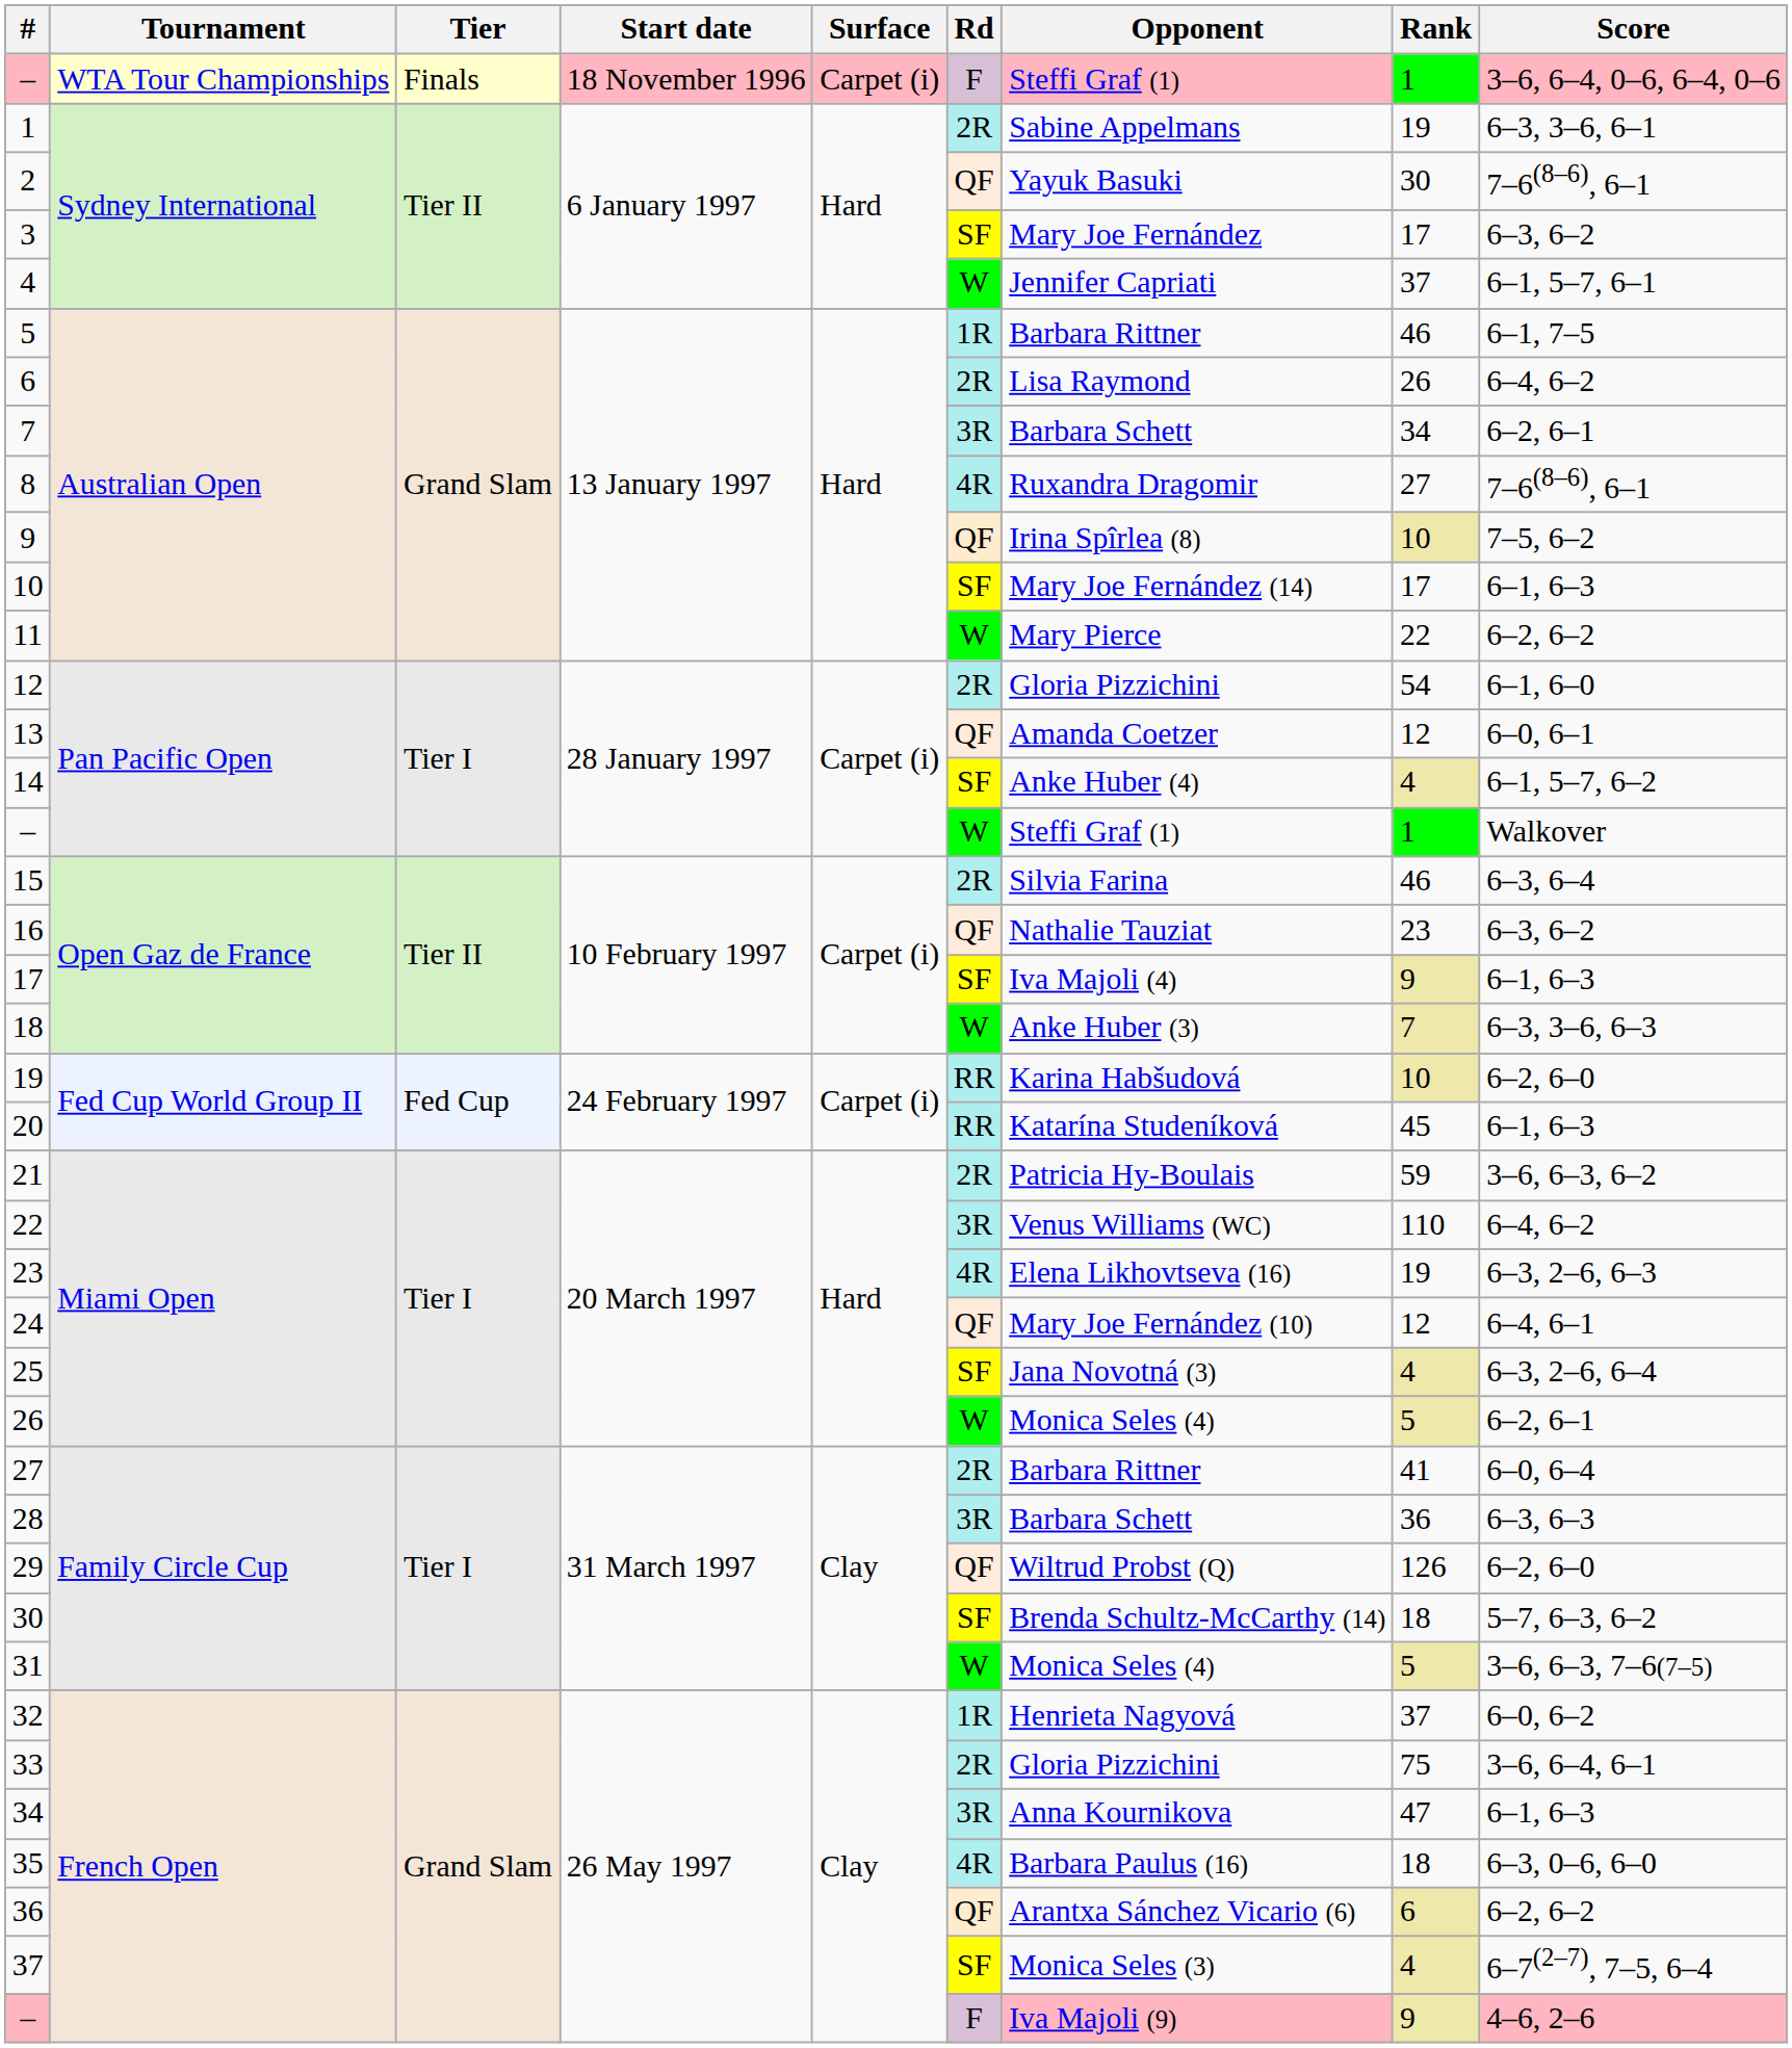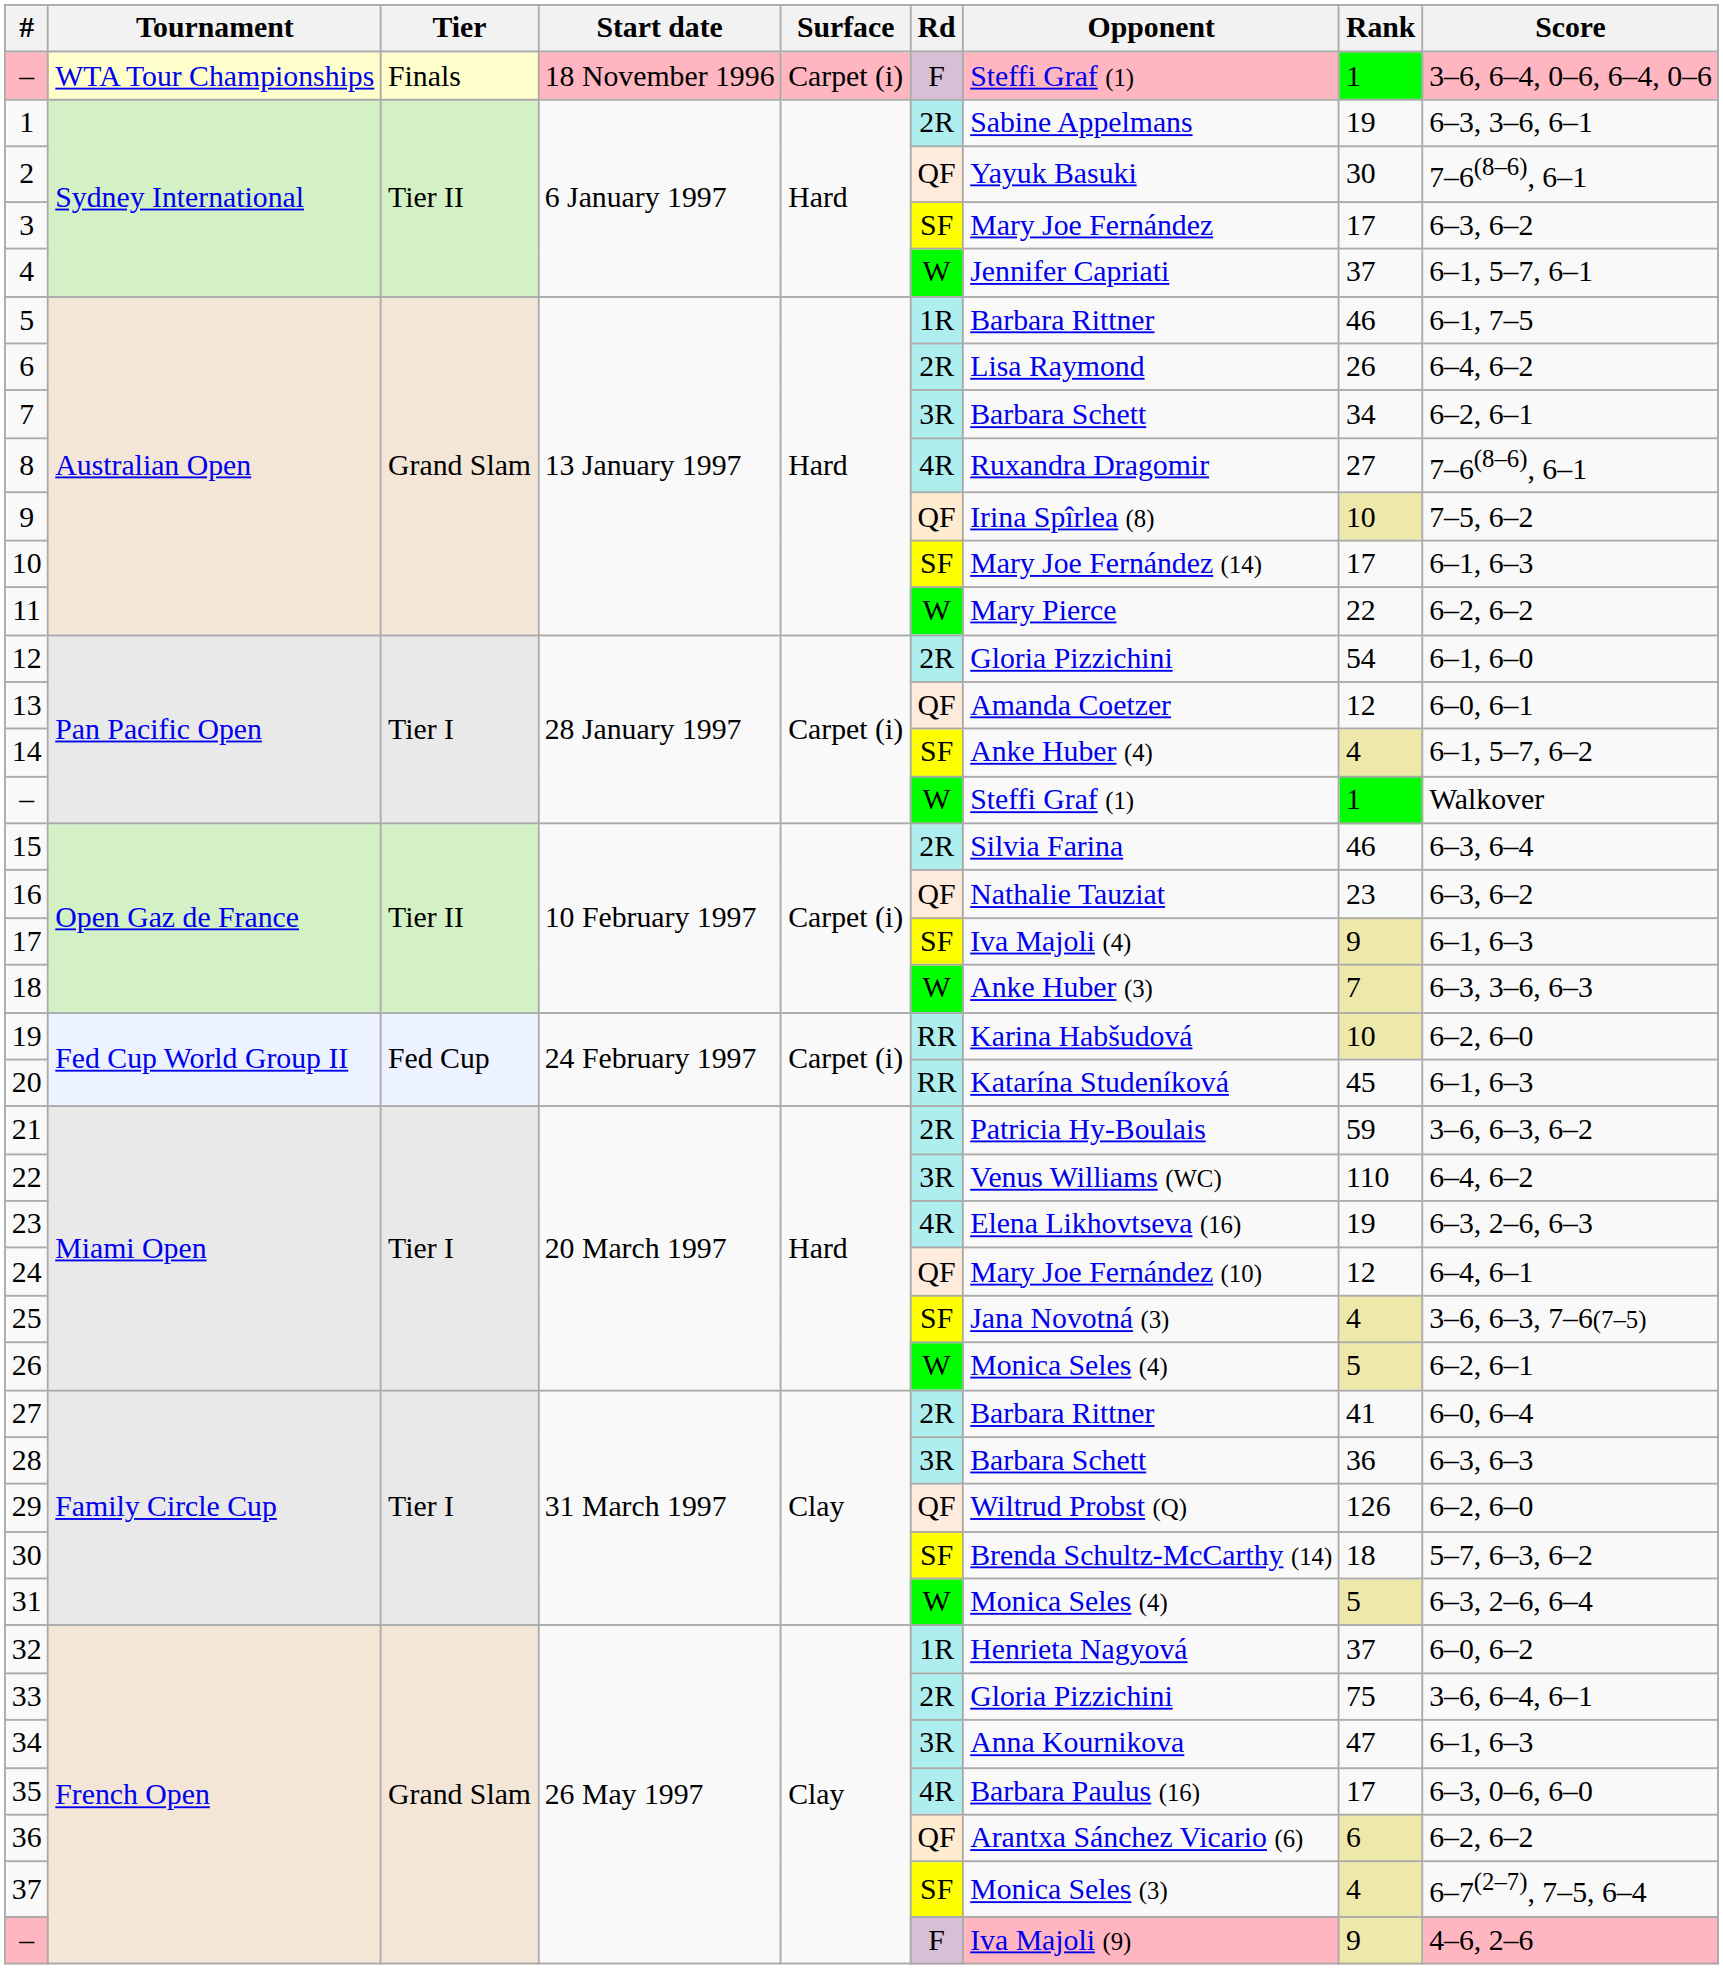25 | Score: 6–3, 2–6, 6–4 -> 3–6, 6–3, 7–6(7–5)
31 | Score: 3–6, 6–3, 7–6(7–5) -> 6–3, 2–6, 6–4
35 | Rank: 18 -> 17
